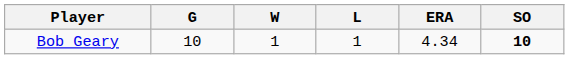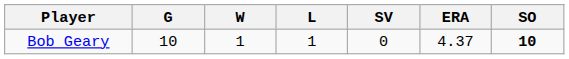+ column: SV | 0
Bob Geary | ERA: 4.34 -> 4.37
